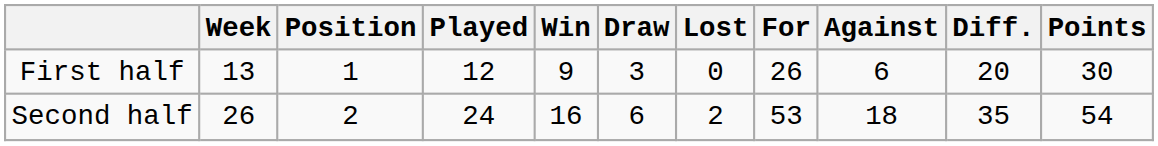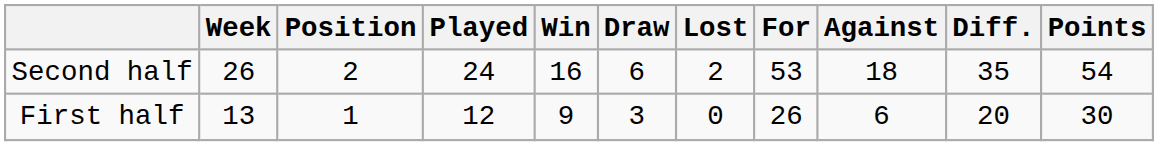rows swapped: First half <-> Second half
